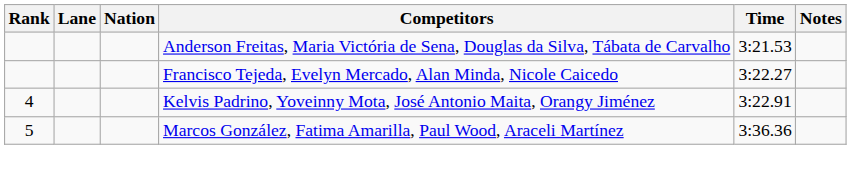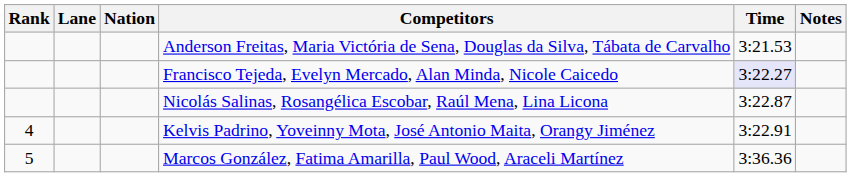Francisco Tejeda, Evelyn Mercado, Alan Minda, Nicole Caicedo | Time: no background -> lavender background
+ row: Nicolás Salinas, Rosangélica Escobar, Raúl Mena, Lina Licona | 3:22.87
